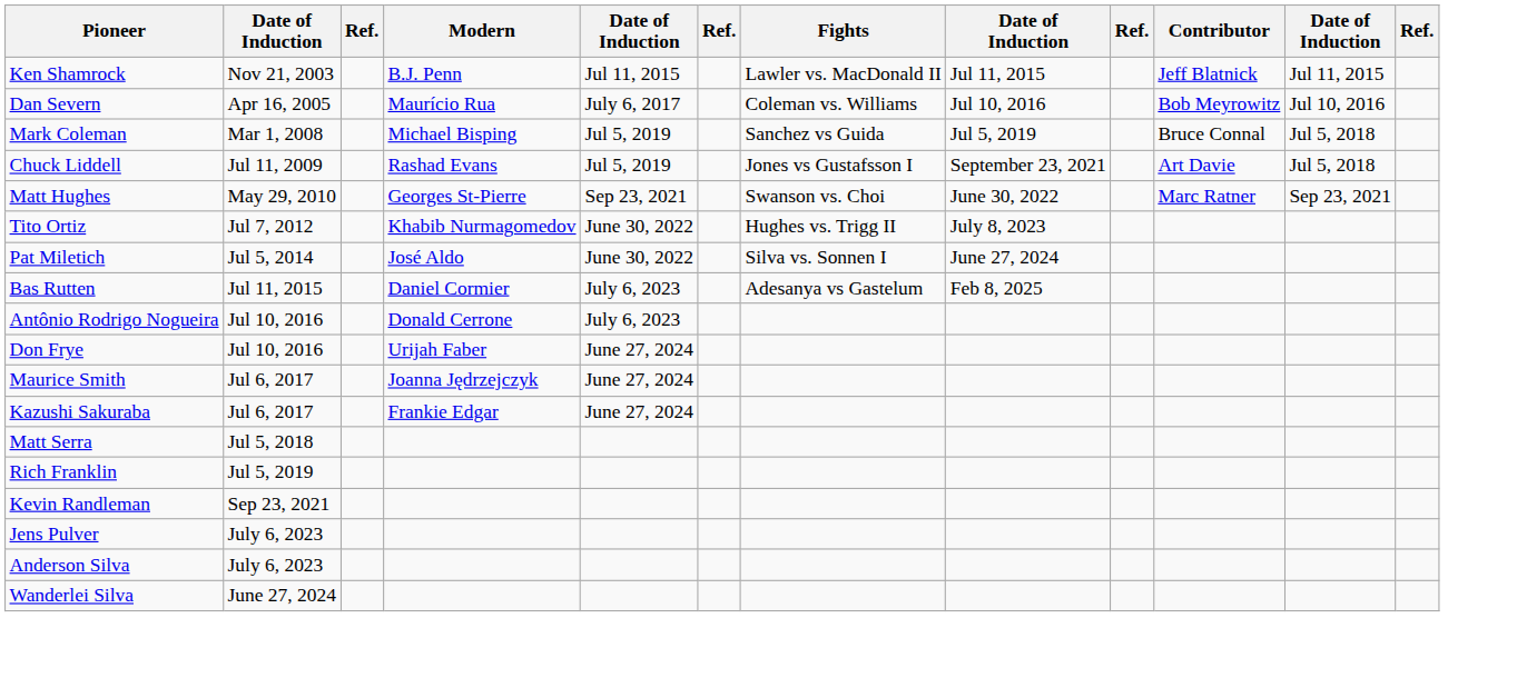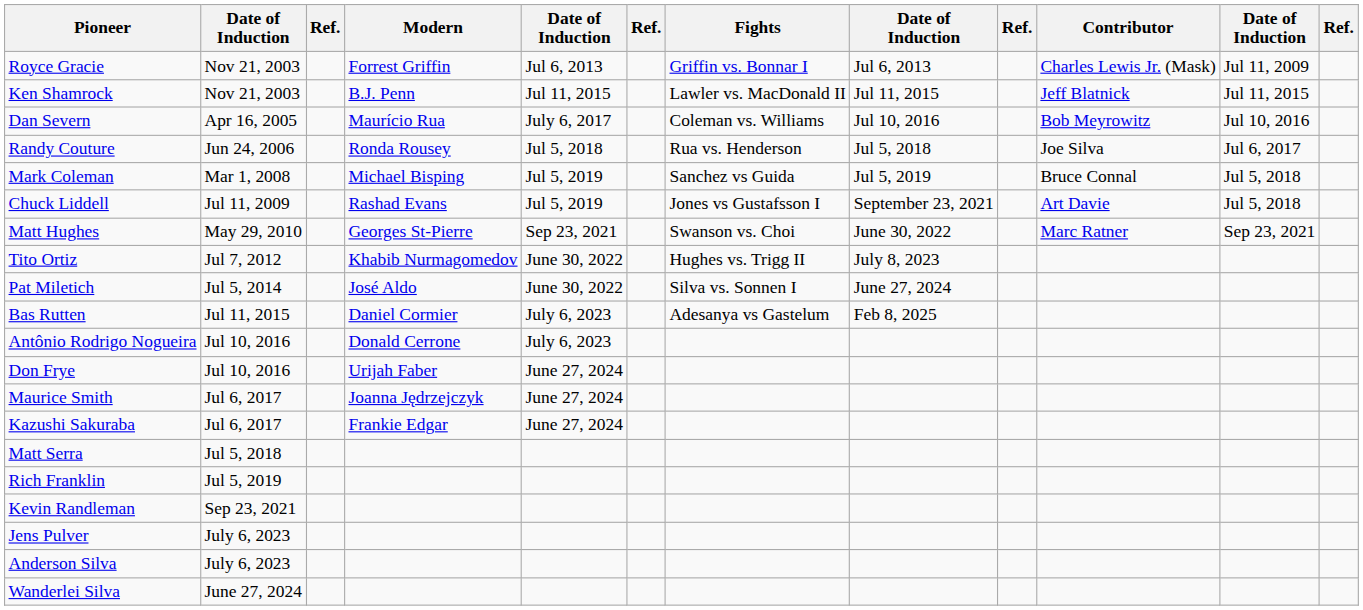+ row: Royce Gracie | Nov 21, 2003 | Forrest Griffin | Jul 6, 2013 | Griffin vs. Bonnar I | Jul 6, 2013 | Charles Lewis Jr. (Mask) | Jul 11, 2009
+ row: Randy Couture | Jun 24, 2006 | Ronda Rousey | Jul 5, 2018 | Rua vs. Henderson | Jul 5, 2018 | Joe Silva | Jul 6, 2017
